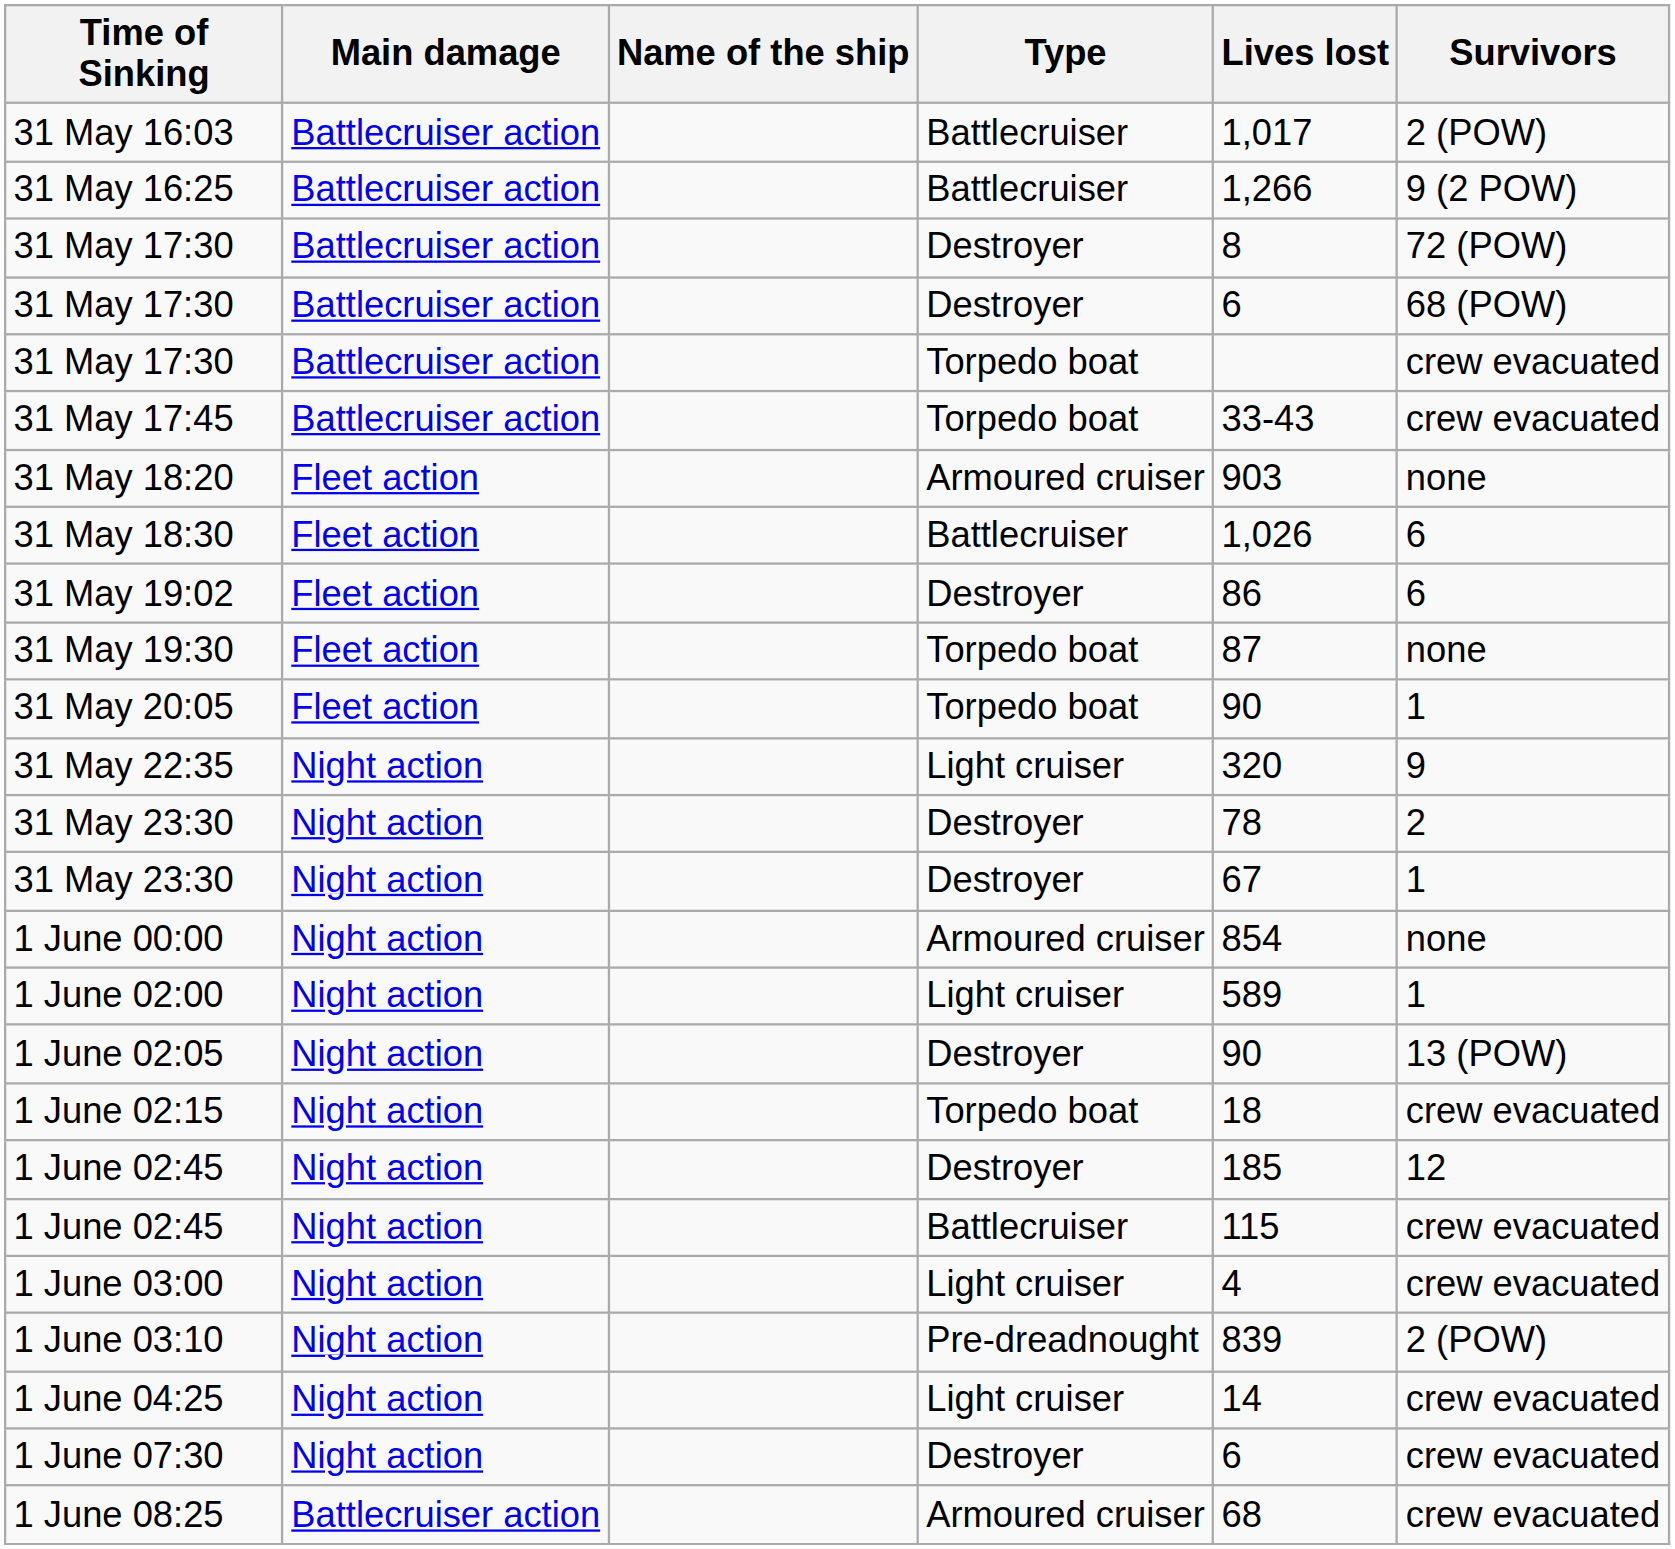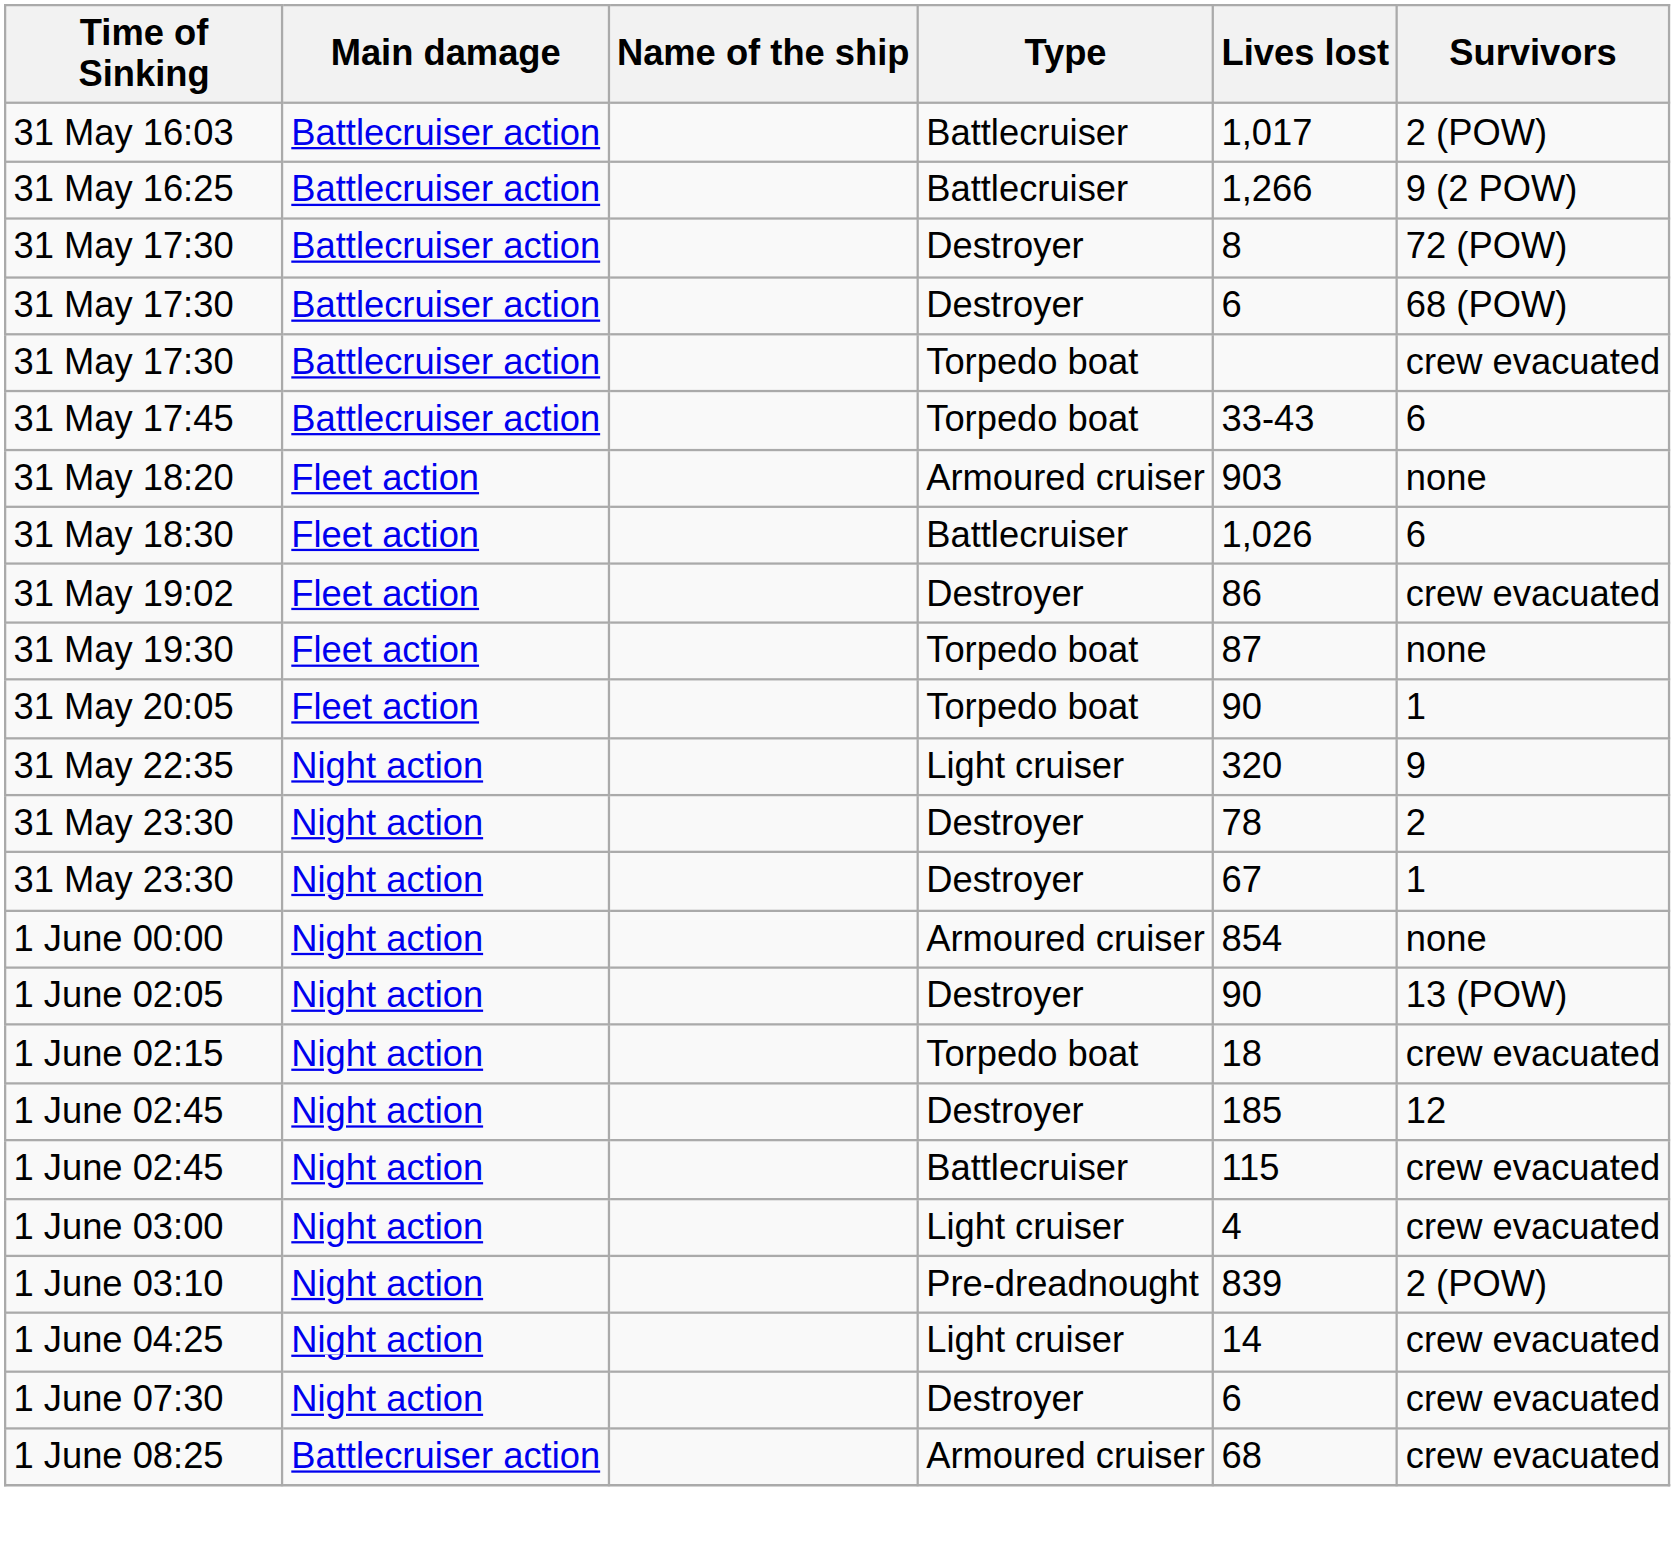31 May 17:45 | Survivors: crew evacuated -> 6
31 May 19:02 | Survivors: 6 -> crew evacuated
- row: 1 June 02:00 | Night action | Light cruiser | 589 | 1
